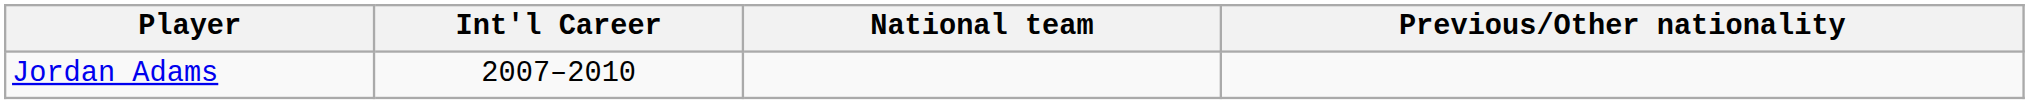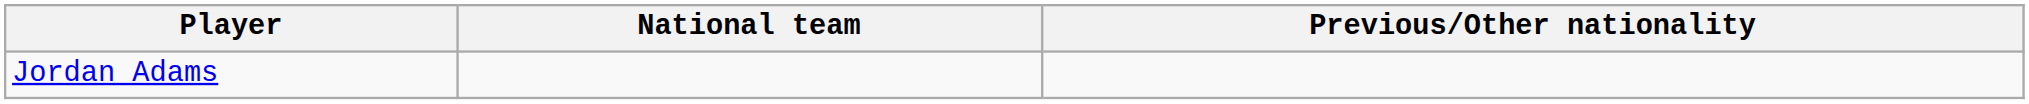- column: Int'l Career | 2007–2010
